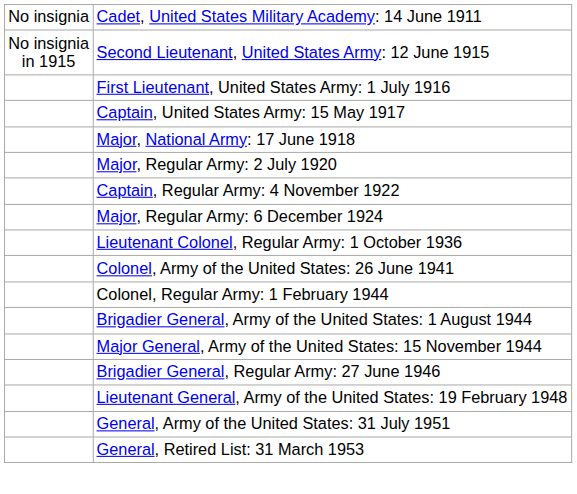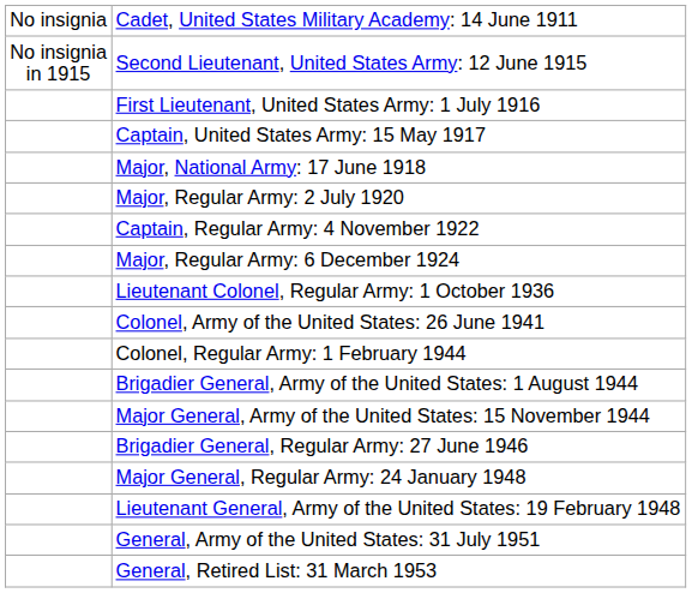+ row: Major General, Regular Army: 24 January 1948
